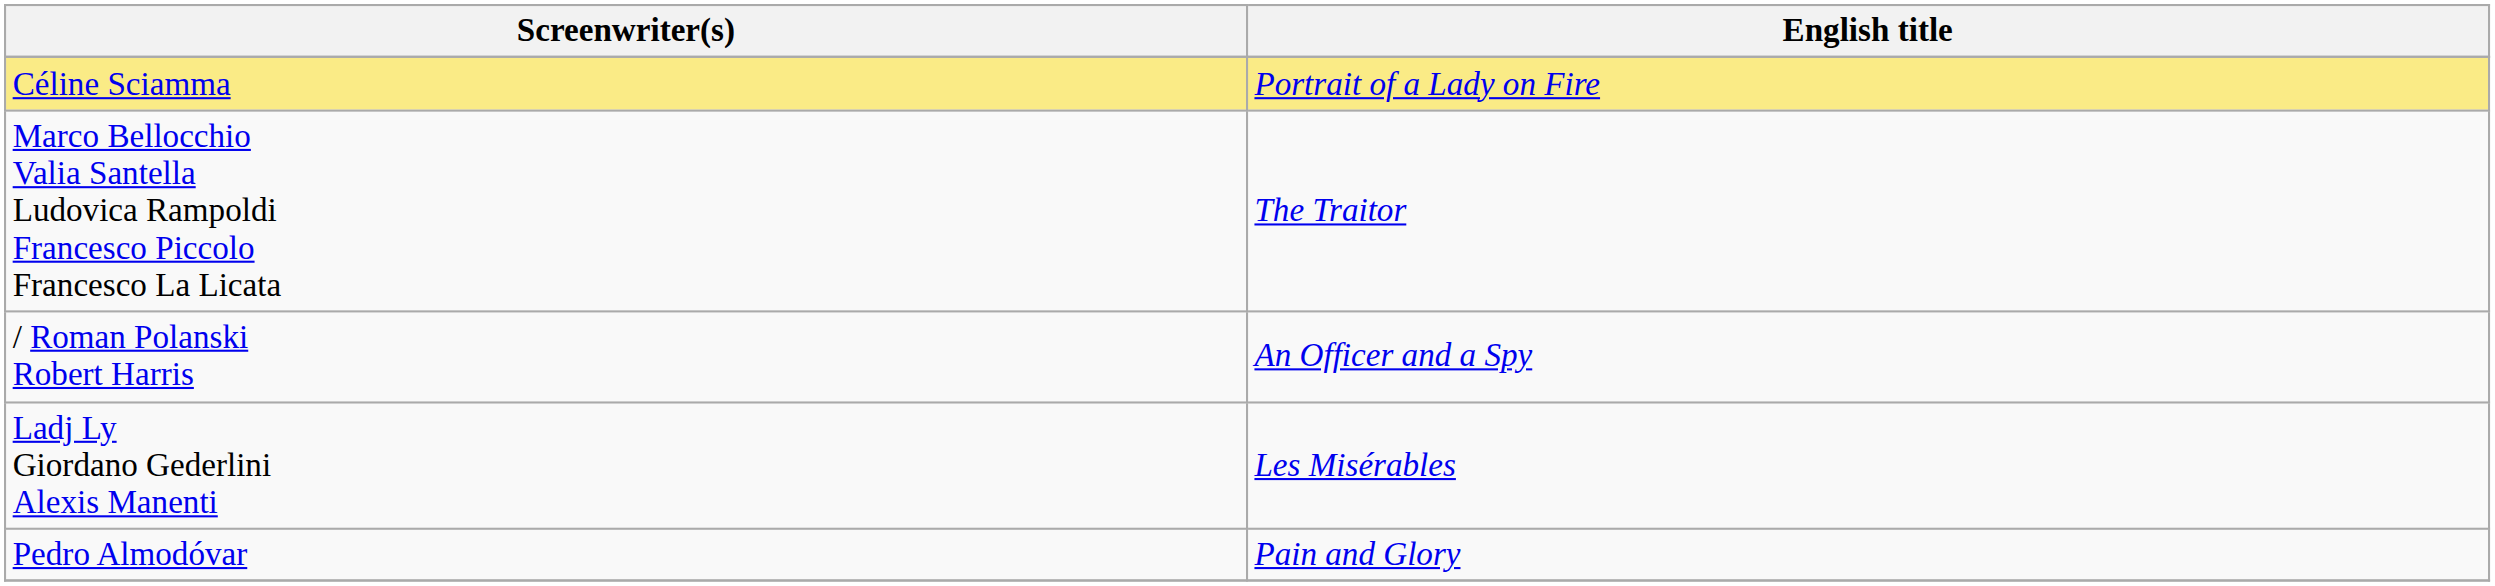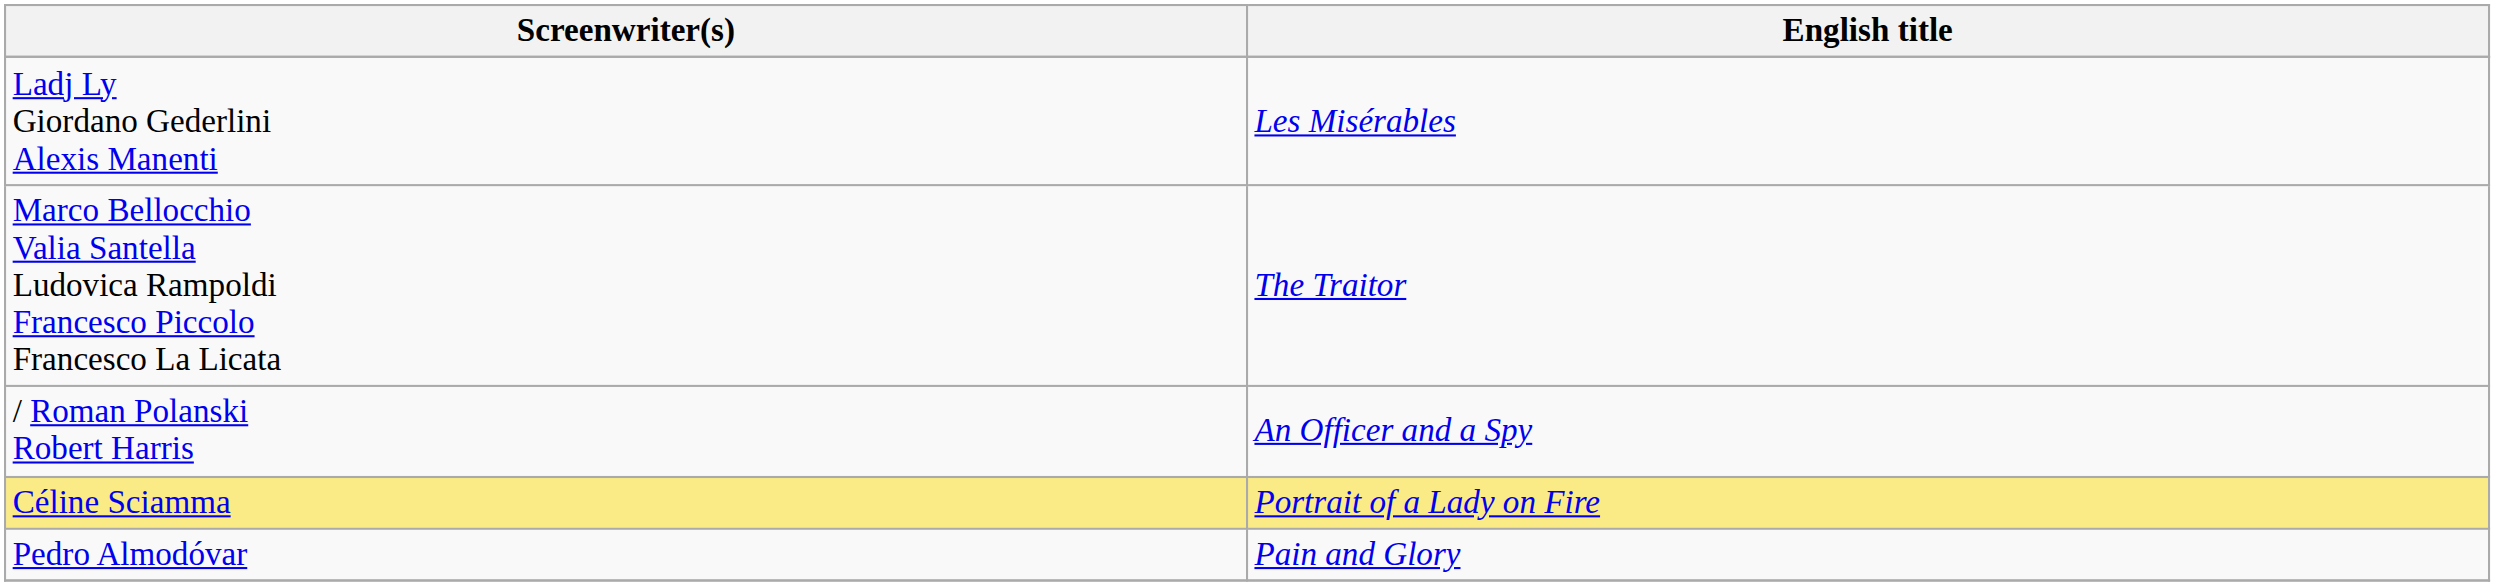rows swapped: Céline Sciamma <-> Ladj Ly Giordano Gederlini Alexis Manenti
